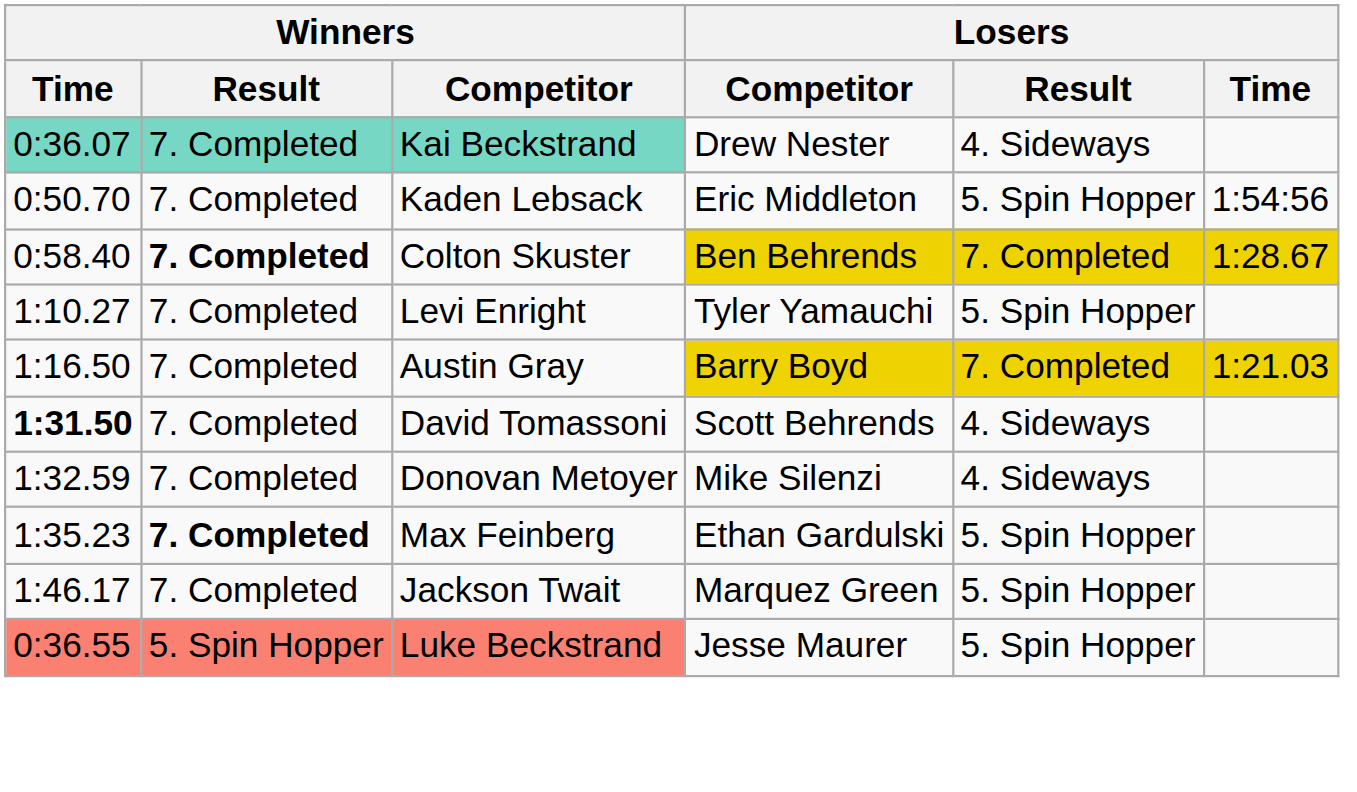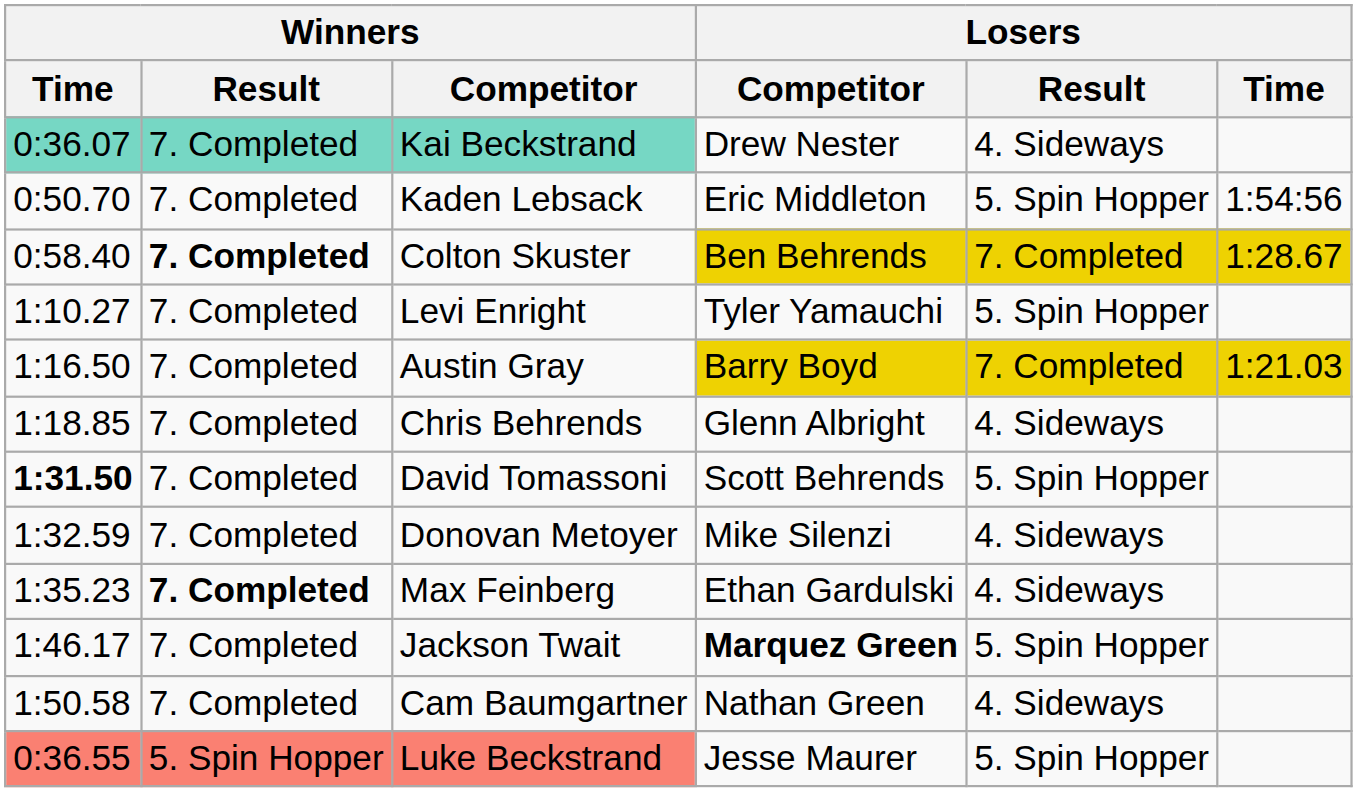+ row: 1:18.85 | 7. Completed | Chris Behrends | Glenn Albright | 4. Sideways
David Tomassoni | Losers / Result: 4. Sideways -> 5. Spin Hopper
Max Feinberg | Losers / Result: 5. Spin Hopper -> 4. Sideways
Jackson Twait | Losers / Competitor: normal -> bold
+ row: 1:50.58 | 7. Completed | Cam Baumgartner | Nathan Green | 4. Sideways
